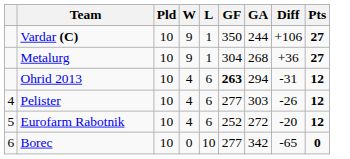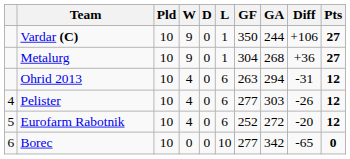+ column: D | 0 | 0 | 0 | 0 | 0 | 0
Ohrid 2013 | GF: bold -> normal
